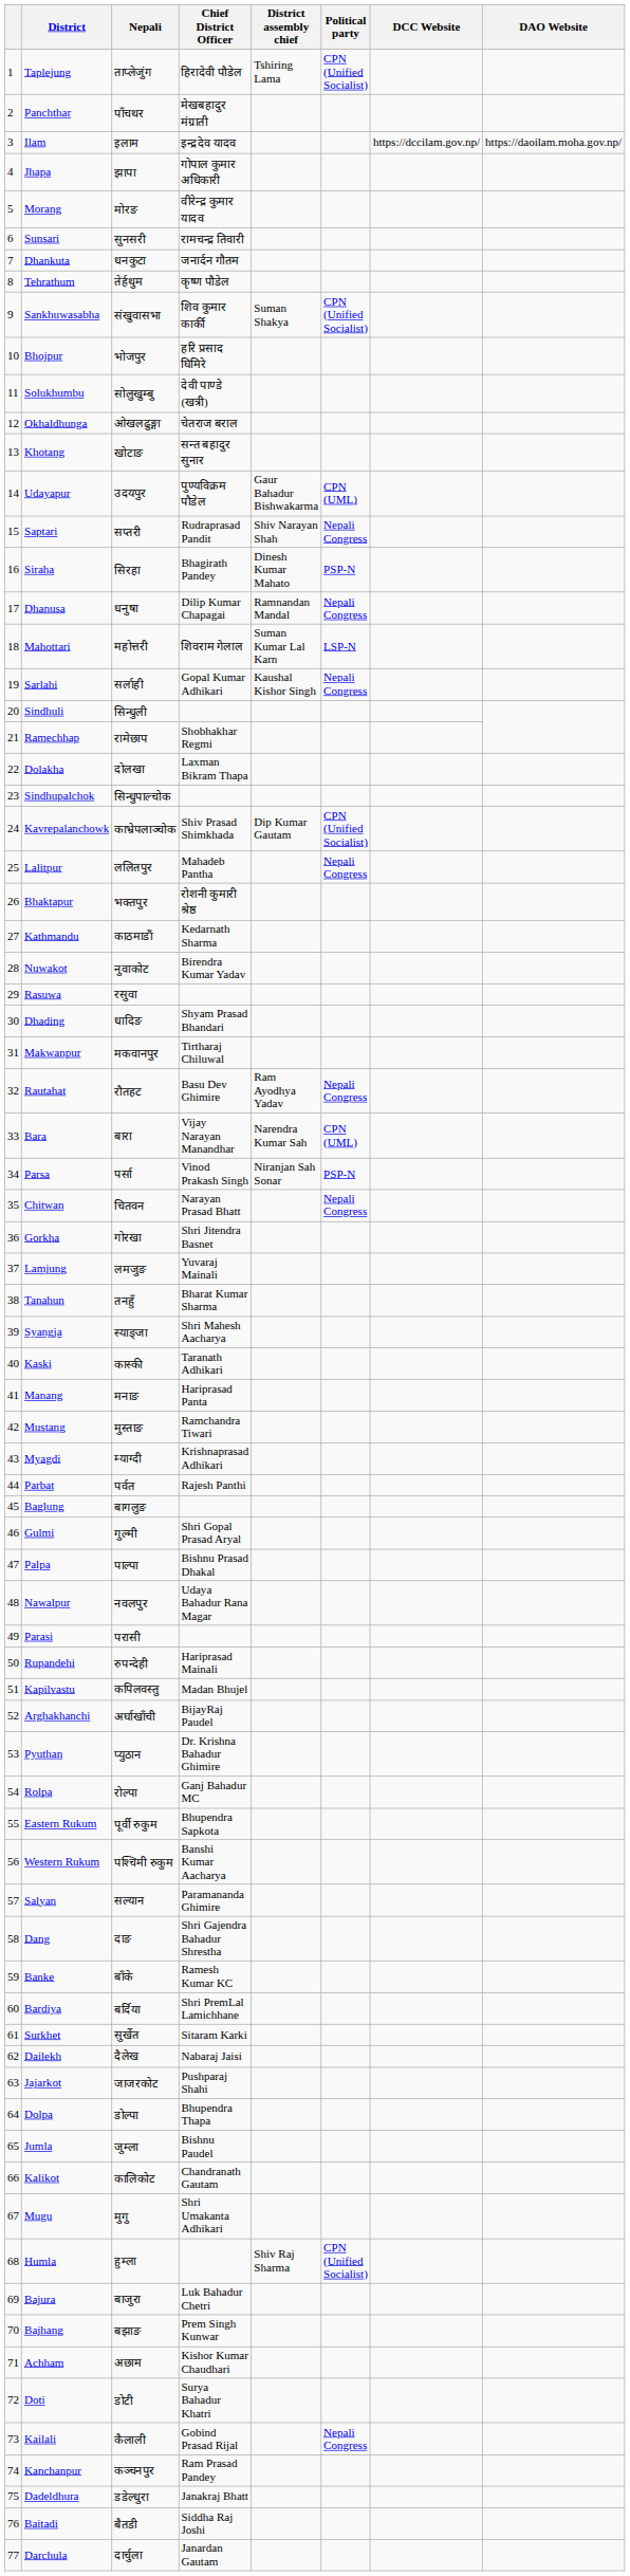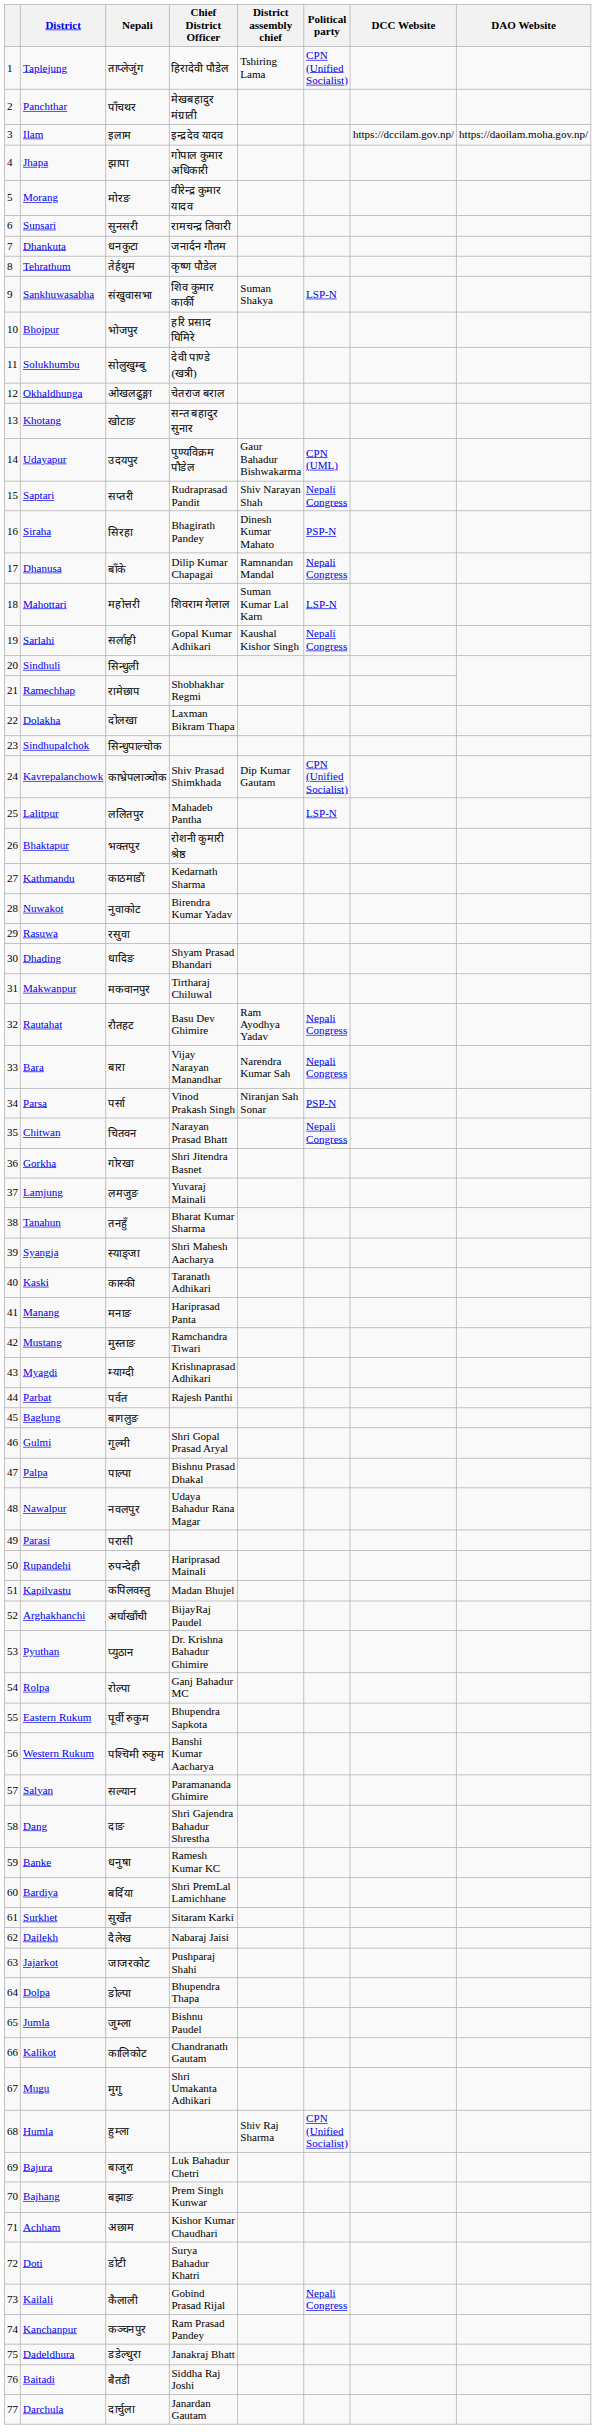Sankhuwasabha | Political party: CPN (Unified Socialist) -> LSP-N
Dhanusa | Nepali: धनुषा -> बाँके
Lalitpur | Political party: Nepali Congress -> LSP-N
Bara | Political party: CPN (UML) -> Nepali Congress
Banke | Nepali: बाँके -> धनुषा
